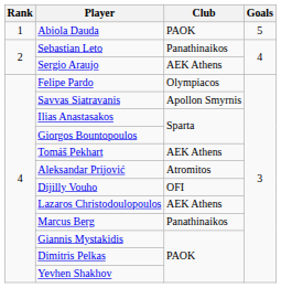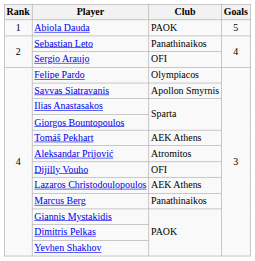Sergio Araujo | Club: AEK Athens -> OFI
